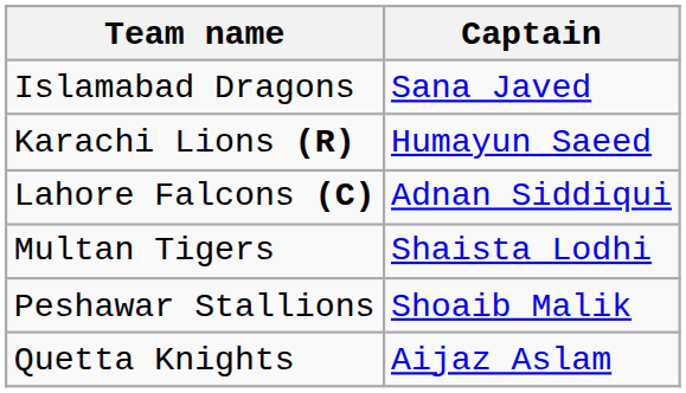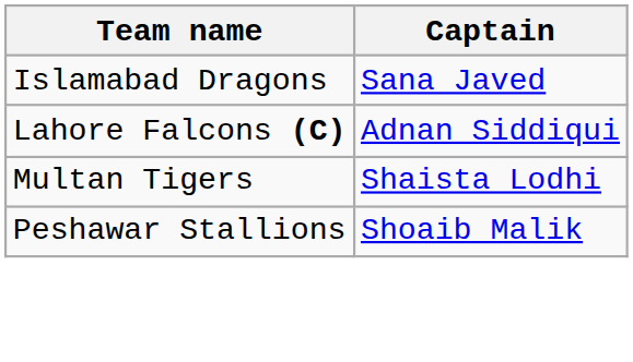- row: Karachi Lions (R) | Humayun Saeed
- row: Quetta Knights | Aijaz Aslam
